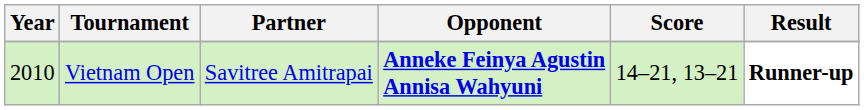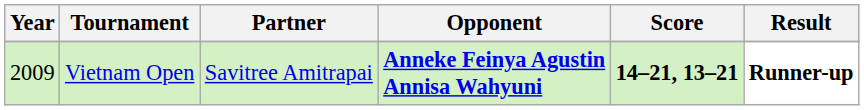Vietnam Open | Year: 2010 -> 2009
Vietnam Open | Score: normal -> bold
